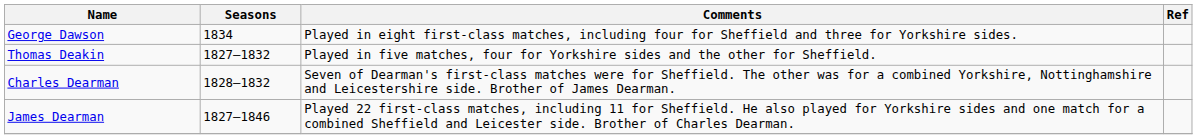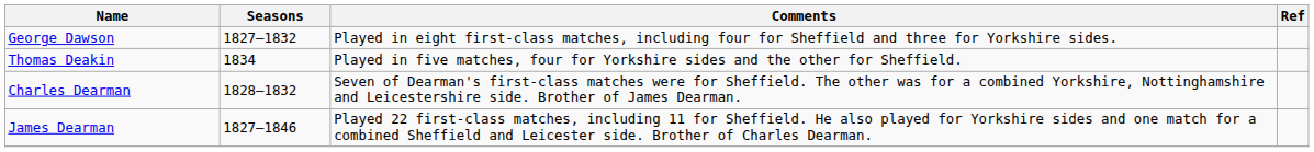George Dawson | Seasons: 1834 -> 1827–1832
Thomas Deakin | Seasons: 1827–1832 -> 1834
